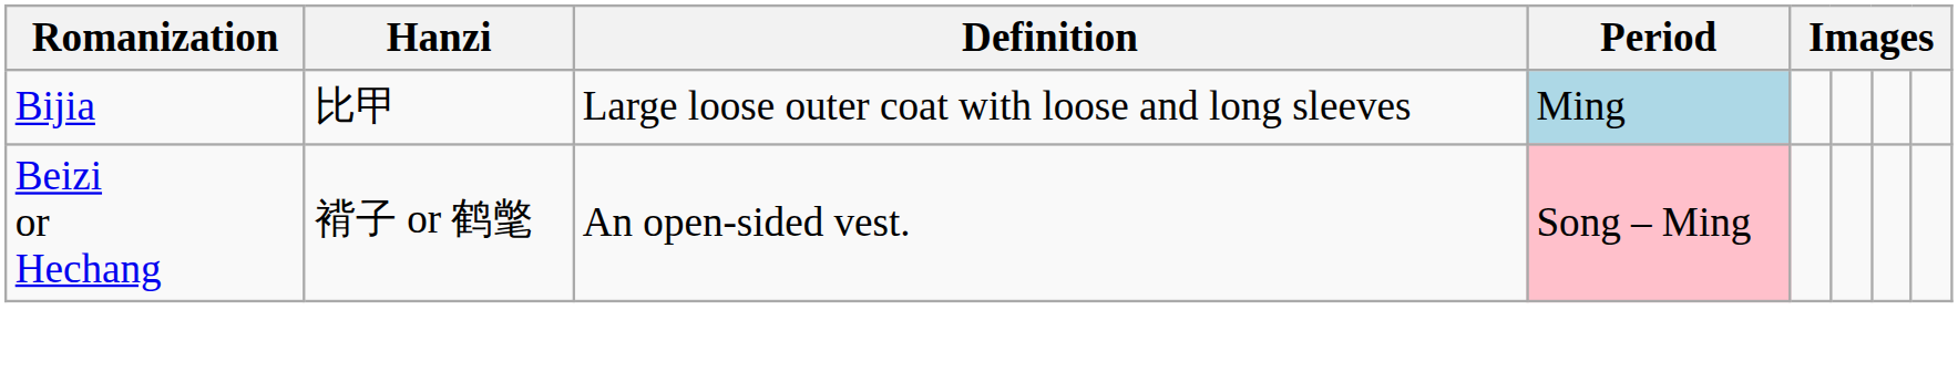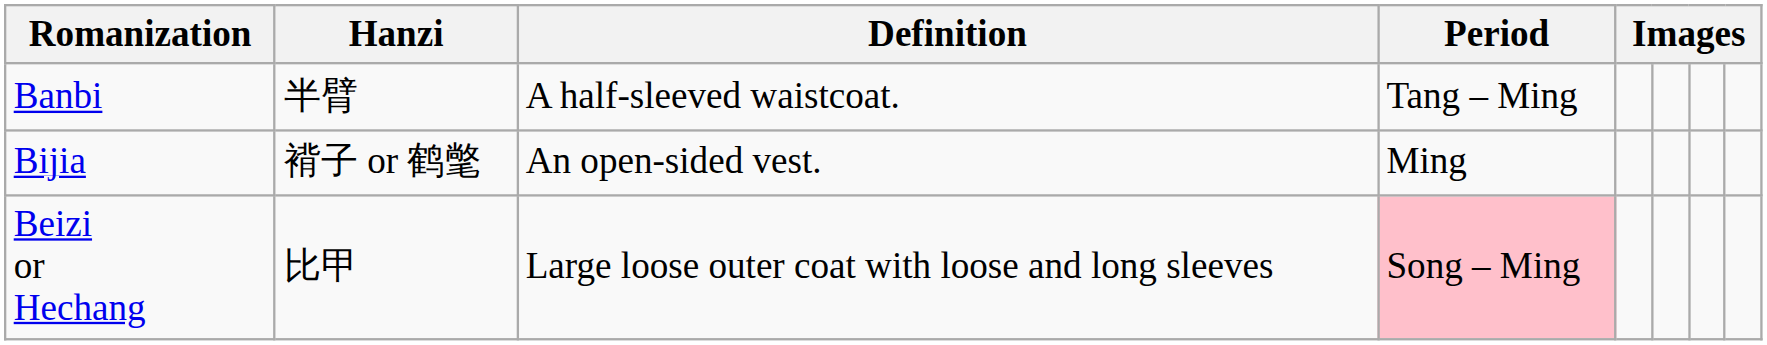+ row: Banbi | 半臂 | A half-sleeved waistcoat. | Tang – Ming
Bijia | Hanzi: 比甲 -> 褙子 or 鹤氅
Bijia | Definition: Large loose outer coat with loose and long sleeves -> An open-sided vest.
Bijia | Period: lightblue background -> no background
Beizi or Hechang | Hanzi: 褙子 or 鹤氅 -> 比甲
Beizi or Hechang | Definition: An open-sided vest. -> Large loose outer coat with loose and long sleeves
